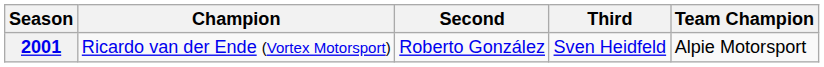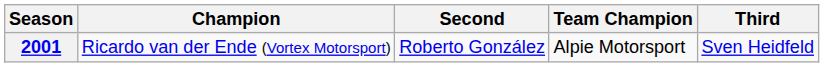columns swapped: Third <-> Team Champion
